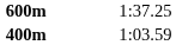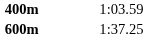rows swapped: 400m <-> 600m
